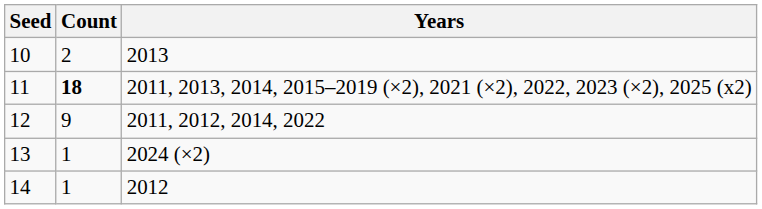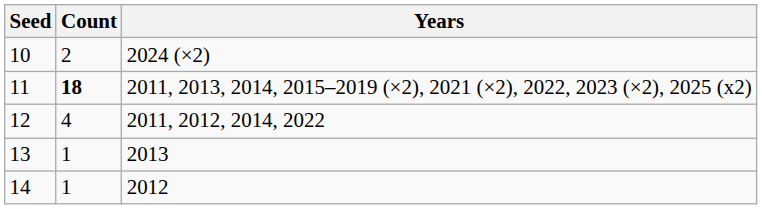10 | Years: 2013 -> 2024 (×2)
12 | Count: 9 -> 4
13 | Years: 2024 (×2) -> 2013
